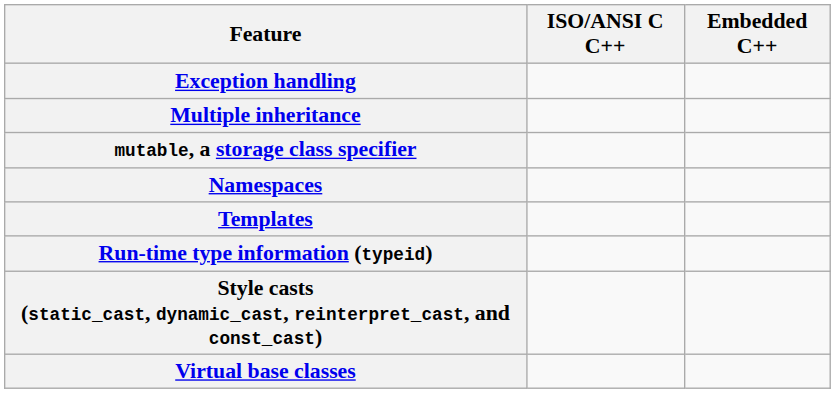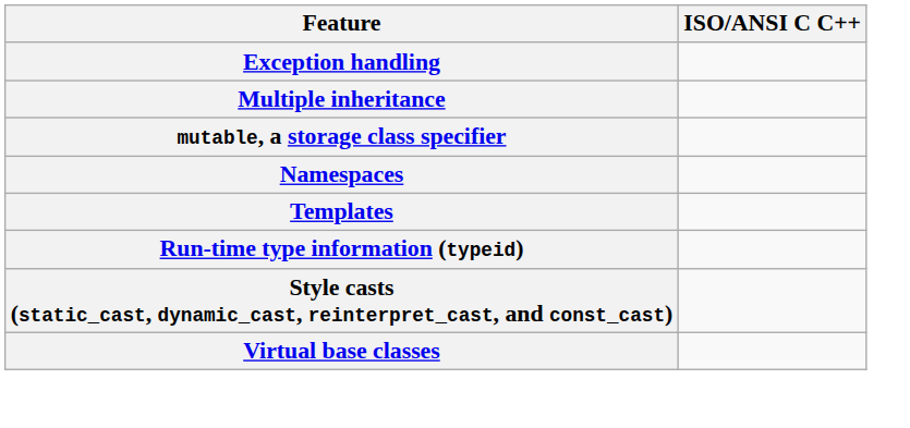- column: Embedded C++
